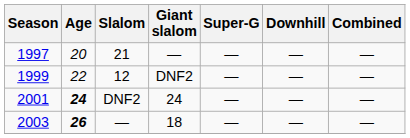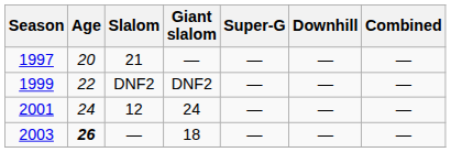1999 | Slalom: 12 -> DNF2
2001 | Age: bold -> normal
2001 | Slalom: DNF2 -> 12
